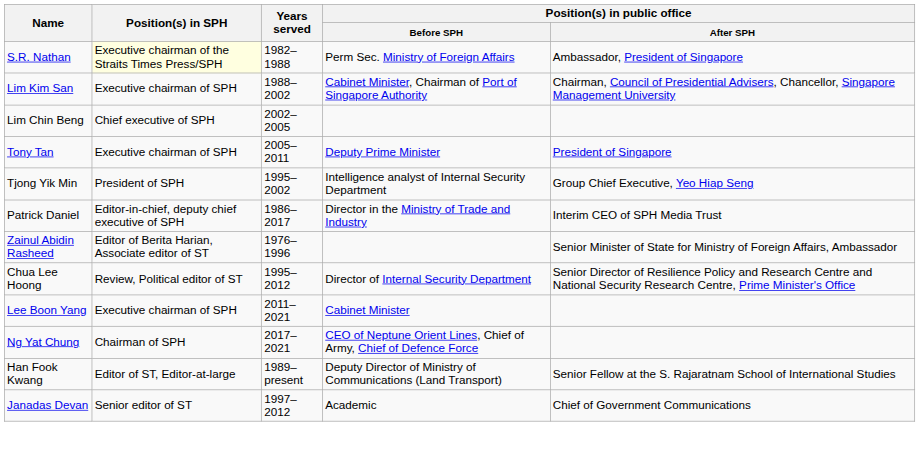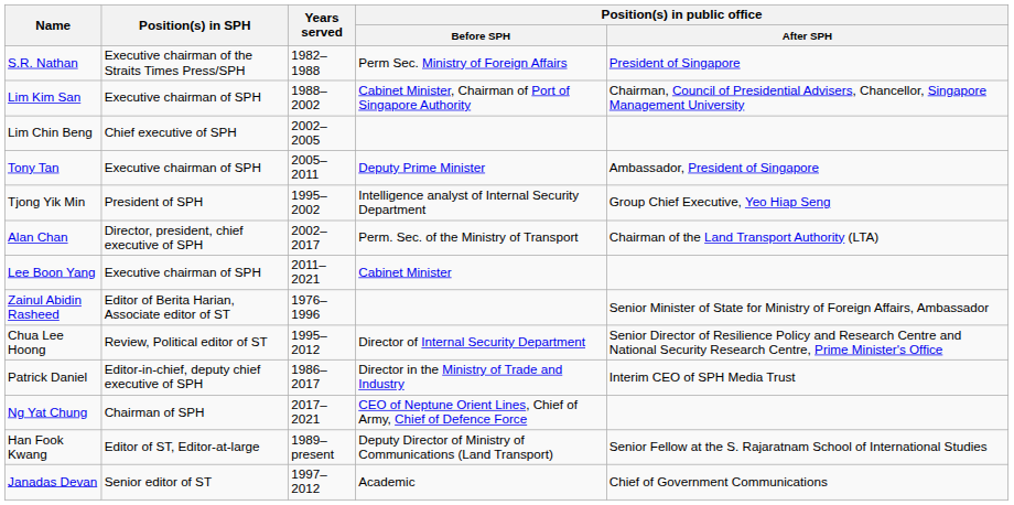S.R. Nathan | Position(s) in SPH: lightyellow background -> no background
S.R. Nathan | Position(s) in public office / After SPH: Ambassador, President of Singapore -> President of Singapore
Tony Tan | Position(s) in public office / After SPH: President of Singapore -> Ambassador, President of Singapore
+ row: Alan Chan | Director, president, chief executive of SPH | 2002–2017 | Perm. Sec. of the Ministry of Transport | Chairman of the Land Transport Authority (LTA)
rows swapped: Lee Boon Yang <-> Patrick Daniel
